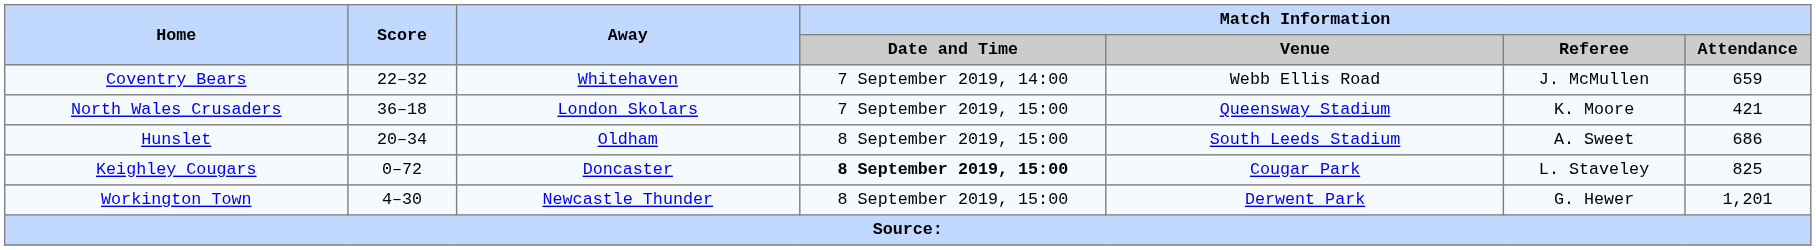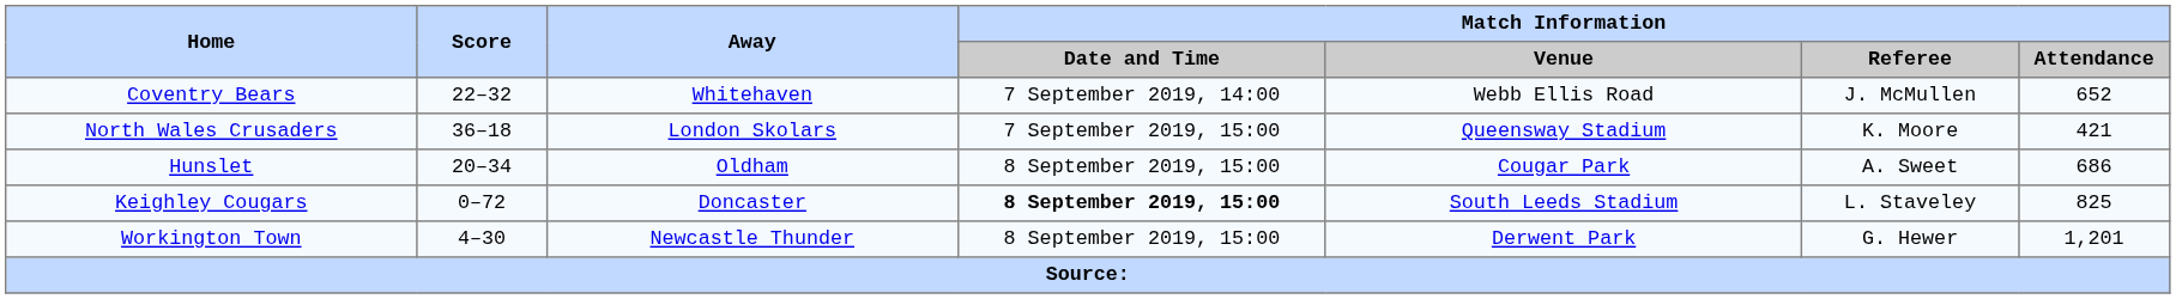Coventry Bears | Match Information / Attendance: 659 -> 652
Hunslet | Match Information / Venue: South Leeds Stadium -> Cougar Park
Keighley Cougars | Match Information / Venue: Cougar Park -> South Leeds Stadium
